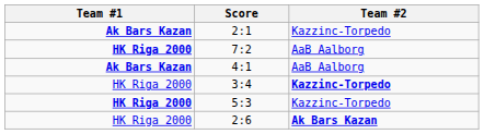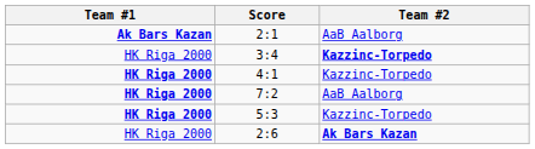2:1 | Team #2: Kazzinc-Torpedo -> AaB Aalborg
rows swapped: 7:2 <-> 3:4
4:1 | Team #1: Ak Bars Kazan -> HK Riga 2000
4:1 | Team #2: AaB Aalborg -> Kazzinc-Torpedo
